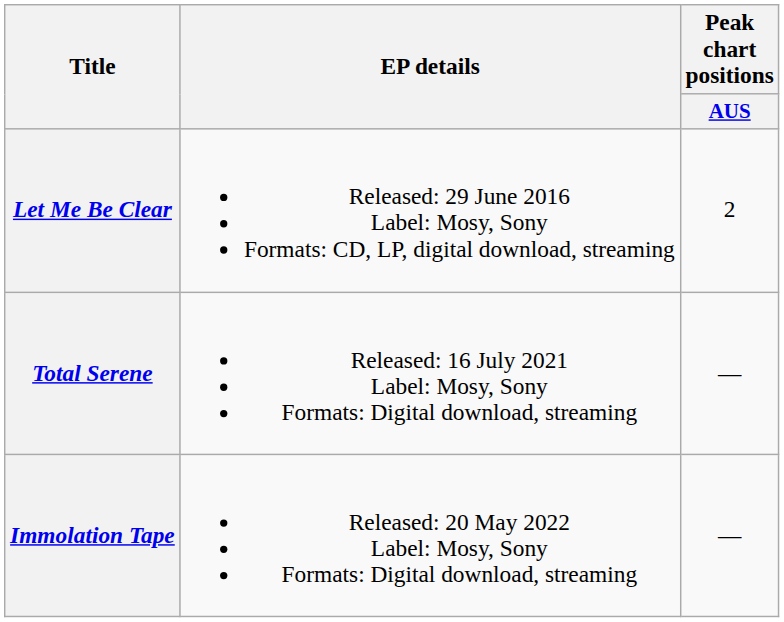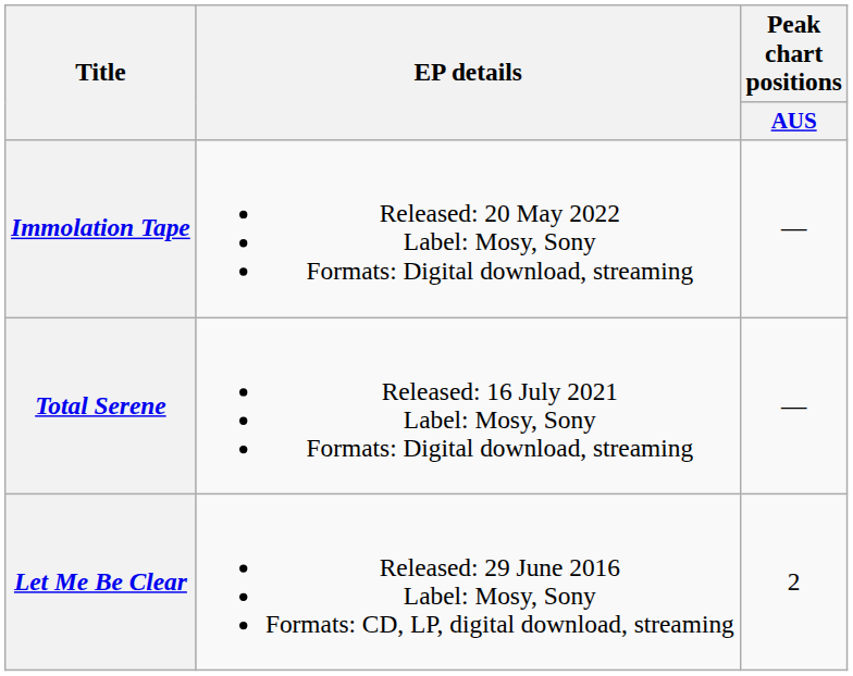rows swapped: Let Me Be Clear <-> Immolation Tape
